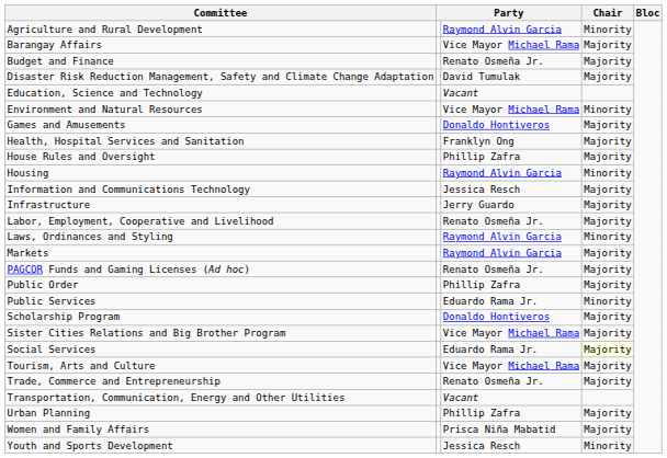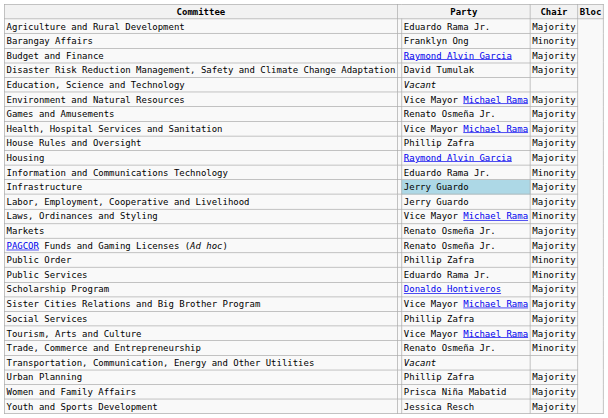Agriculture and Rural Development | column 3: Raymond Alvin Garcia -> Eduardo Rama Jr.
Agriculture and Rural Development | Chair: Minority -> Majority
Barangay Affairs | column 3: Vice Mayor Michael Rama -> Franklyn Ong
Barangay Affairs | Chair: Majority -> Minority
Budget and Finance | column 3: Renato Osmeña Jr. -> Raymond Alvin Garcia
Environment and Natural Resources | Chair: Minority -> Majority
Games and Amusements | column 3: Donaldo Hontiveros -> Renato Osmeña Jr.
Health, Hospital Services and Sanitation | column 3: Franklyn Ong -> Vice Mayor Michael Rama
Housing | Chair: Minority -> Majority
Information and Communications Technology | column 3: Jessica Resch -> Eduardo Rama Jr.
Information and Communications Technology | Chair: Majority -> Minority
Infrastructure | column 3: no background -> lightblue background
Labor, Employment, Cooperative and Livelihood | column 3: Renato Osmeña Jr. -> Jerry Guardo
Laws, Ordinances and Styling | column 3: Raymond Alvin Garcia -> Vice Mayor Michael Rama
Markets | column 3: Raymond Alvin Garcia -> Renato Osmeña Jr.
Public Order | Chair: Majority -> Minority
Social Services | column 3: Eduardo Rama Jr. -> Phillip Zafra
Social Services | Chair: lightyellow background -> no background
Trade, Commerce and Entrepreneurship | Chair: Majority -> Minority
Youth and Sports Development | Chair: Minority -> Majority
